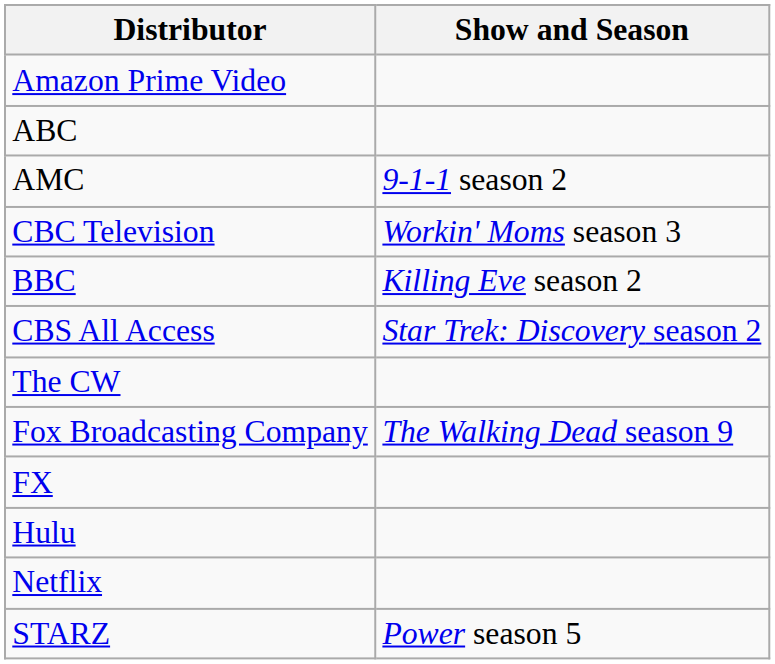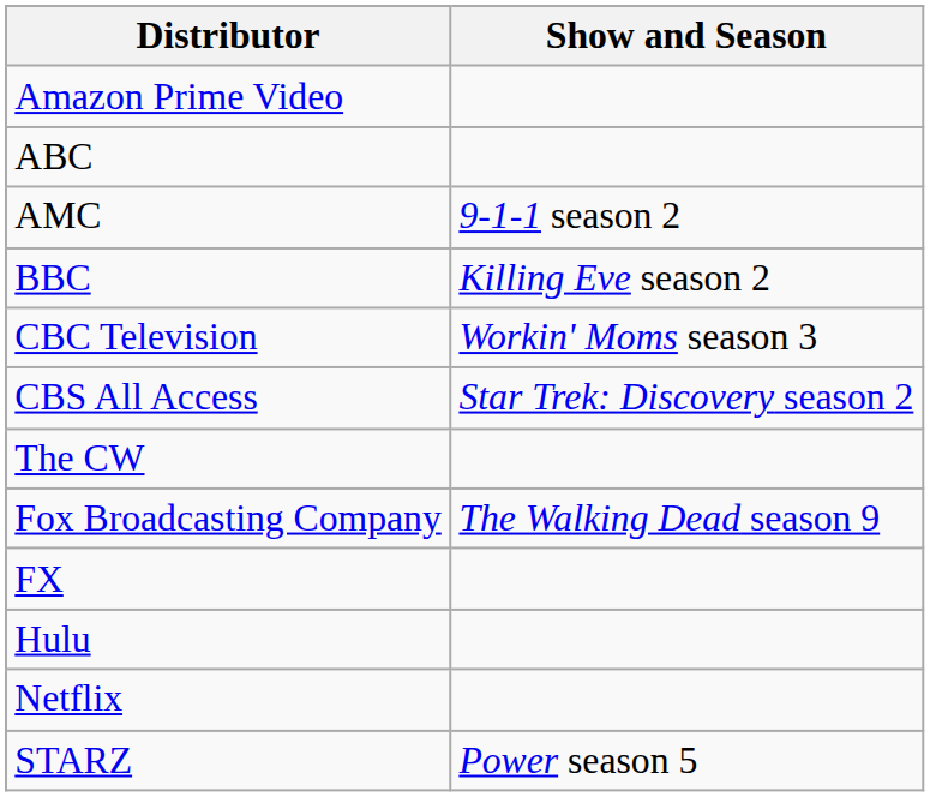rows swapped: BBC <-> CBC Television
